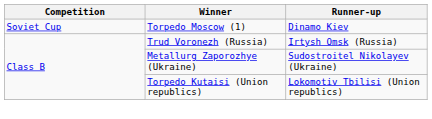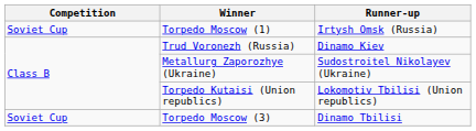Torpedo Moscow (1) | Runner-up: Dinamo Kiev -> Irtysh Omsk (Russia)
Trud Voronezh (Russia) | Runner-up: Irtysh Omsk (Russia) -> Dinamo Kiev
+ row: Soviet Cup | Torpedo Moscow (3) | Dinamo Tbilisi
